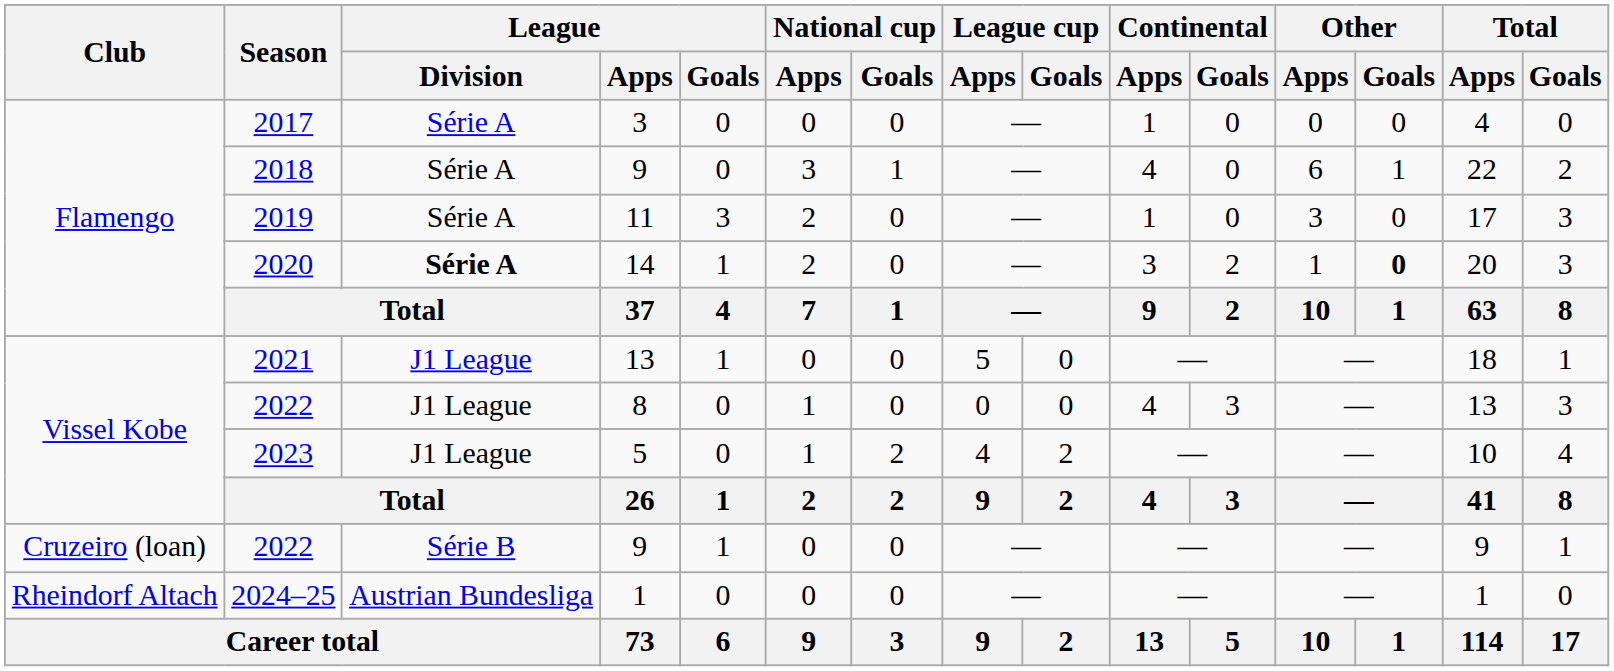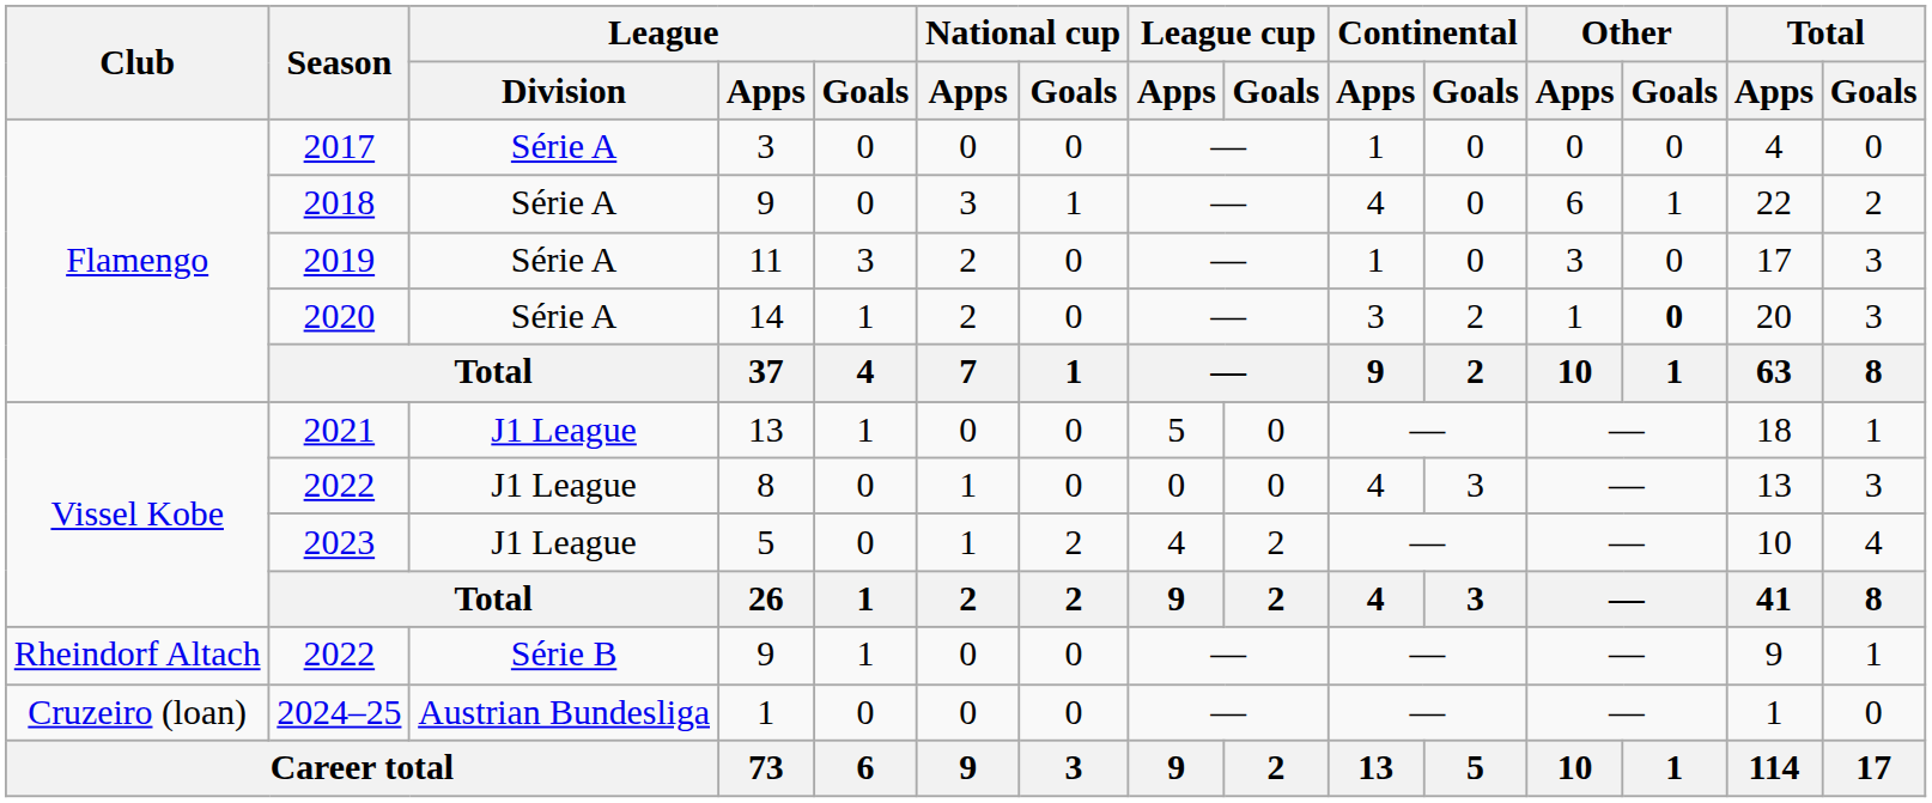2020 | League / Division: bold -> normal
2022 / 9 | Club: Cruzeiro (loan) -> Rheindorf Altach
2024–25 | Club: Rheindorf Altach -> Cruzeiro (loan)
